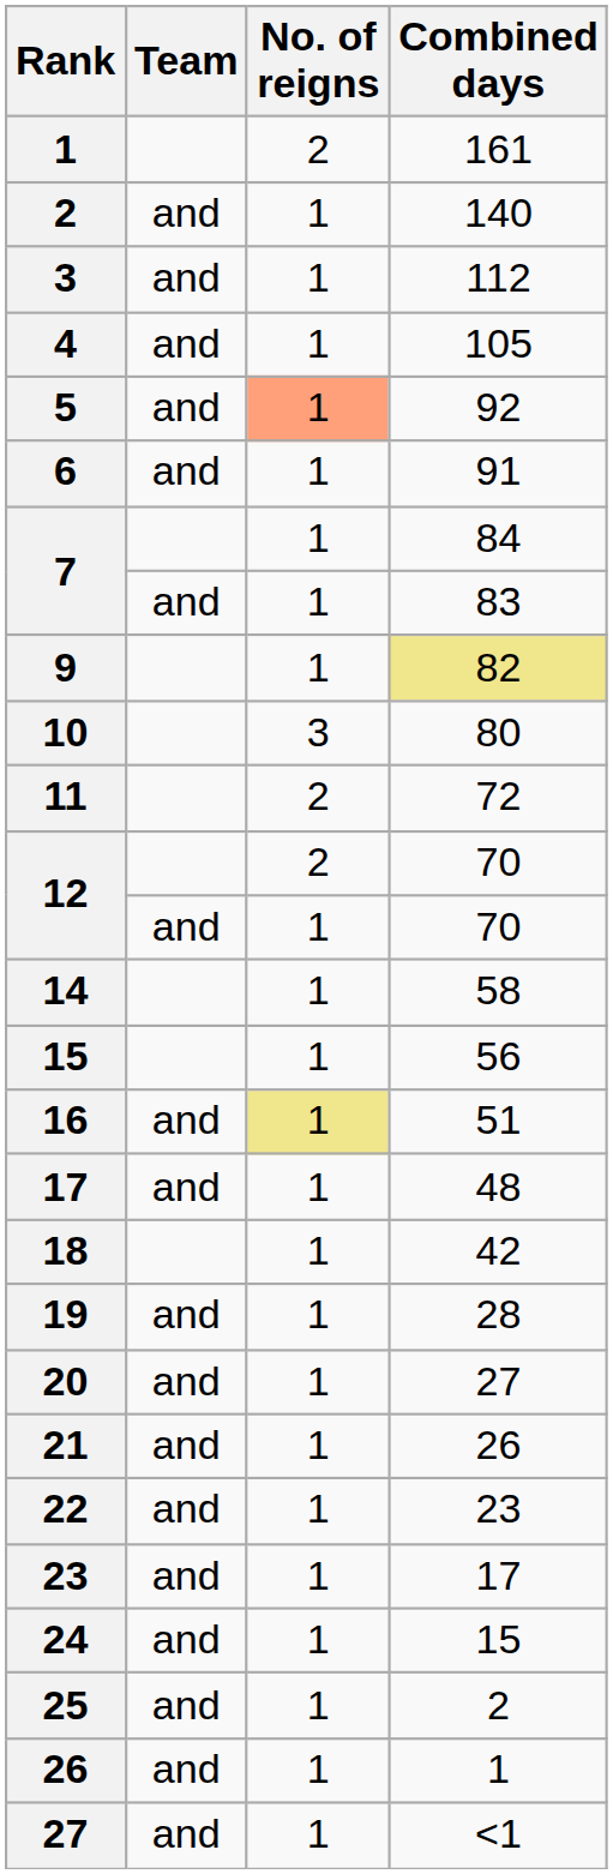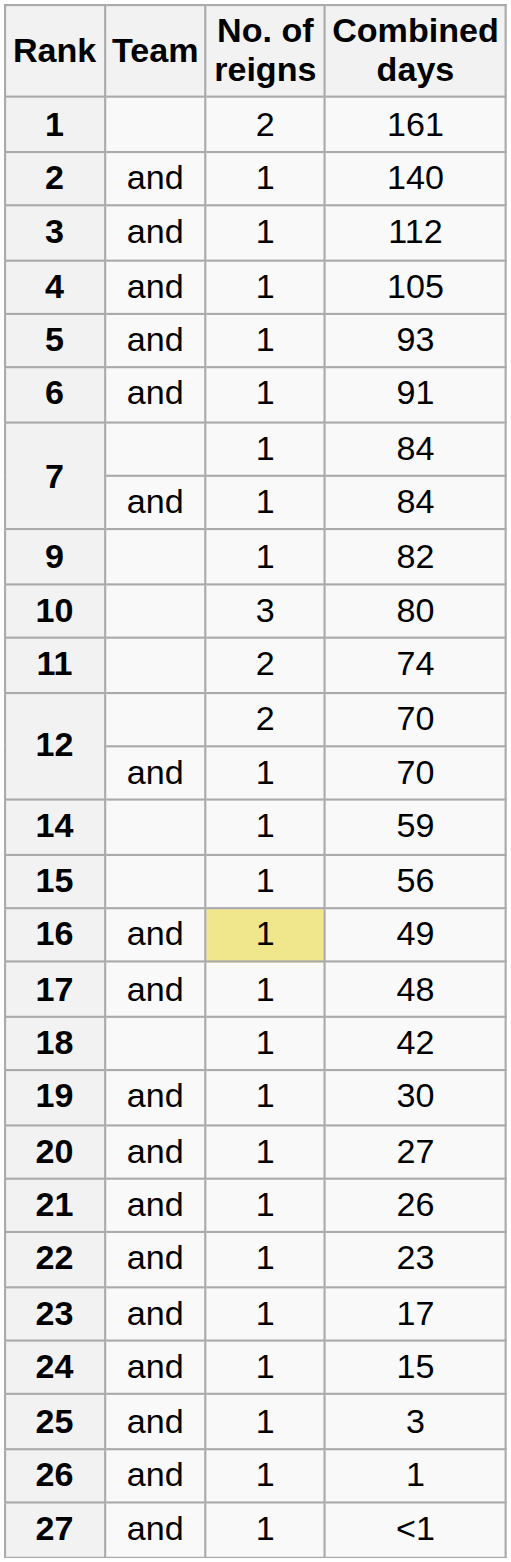5 | No. of reigns: lightsalmon background -> no background
5 | Combined days: 92 -> 93
7 / and | Combined days: 83 -> 84
9 | Combined days: khaki background -> no background
11 | Combined days: 72 -> 74
14 | Combined days: 58 -> 59
16 | Combined days: 51 -> 49
19 | Combined days: 28 -> 30
25 | Combined days: 2 -> 3
